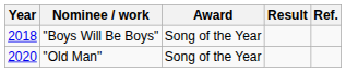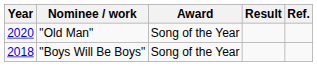rows swapped: "Boys Will Be Boys" <-> "Old Man"
